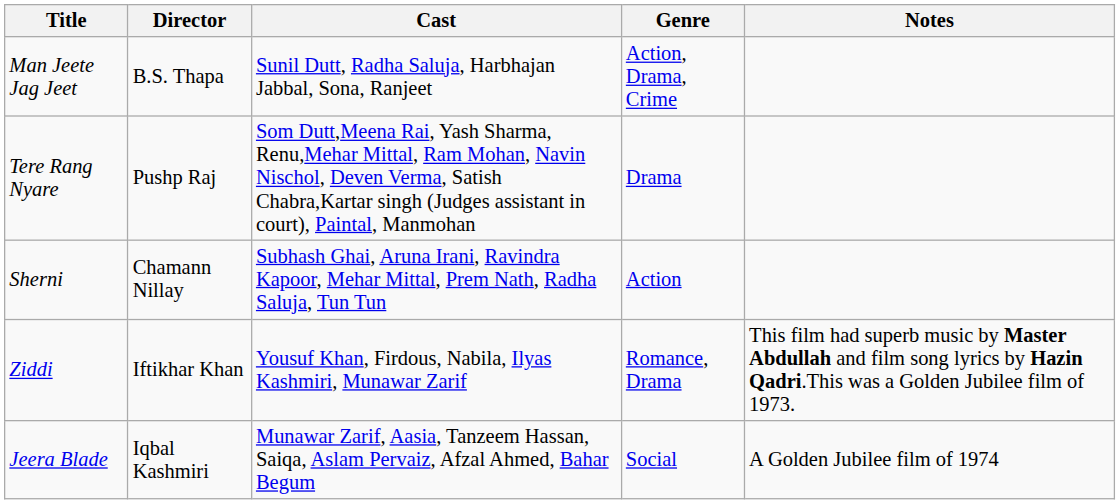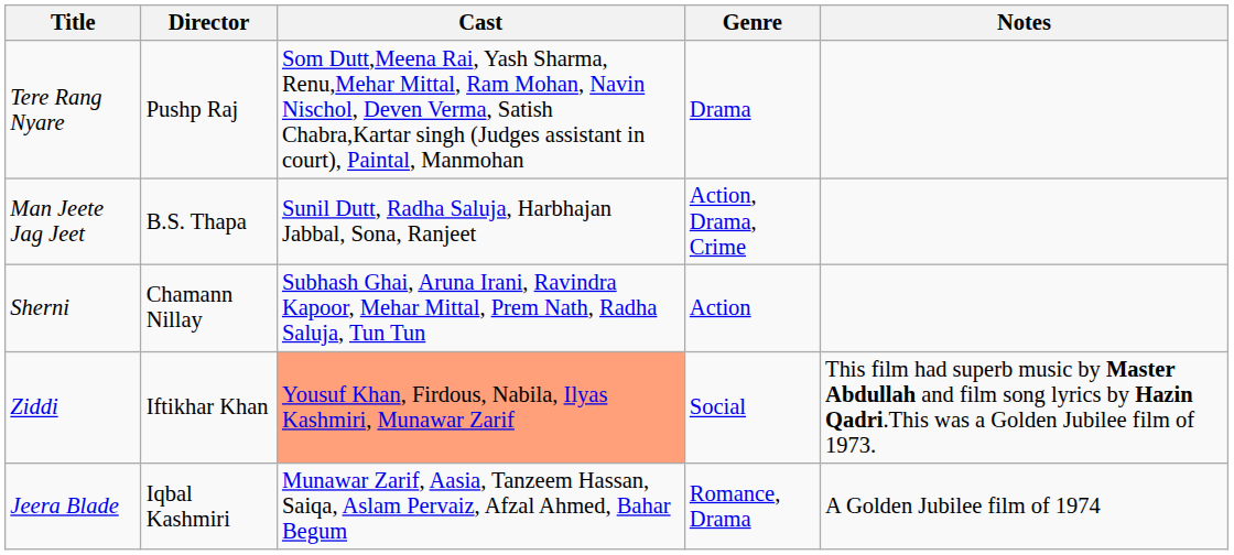rows swapped: Man Jeete Jag Jeet <-> Tere Rang Nyare
Ziddi | Cast: no background -> lightsalmon background
Ziddi | Genre: Romance, Drama -> Social
Jeera Blade | Genre: Social -> Romance, Drama
